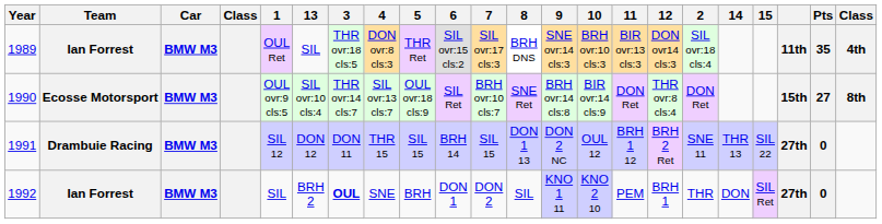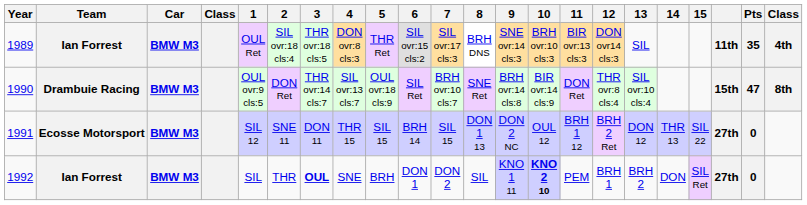columns swapped: 2 <-> 13
1990 | Team: Ecosse Motorsport -> Drambuie Racing
1990 | Pts: 27 -> 47
1991 | Team: Drambuie Racing -> Ecosse Motorsport
1992 | 10: normal -> bold
